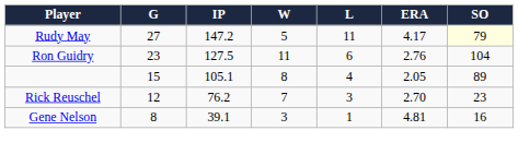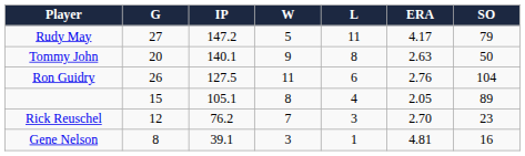Rudy May | SO: lightyellow background -> no background
+ row: Tommy John | 20 | 140.1 | 9 | 8 | 2.63 | 50
Ron Guidry | G: 23 -> 26
